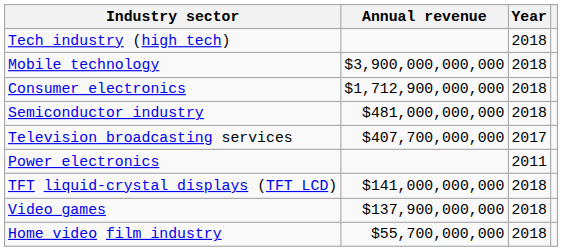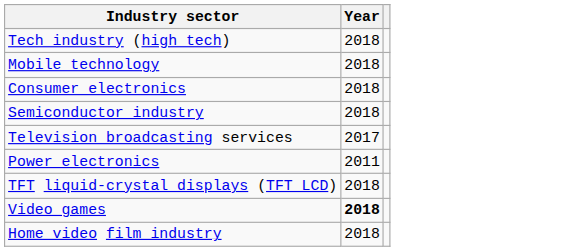- column: Annual revenue | $3,900,000,000,000 | $1,712,900,000,000 | $481,000,000,000 | $407,700,000,000 | $141,000,000,000 | $137,900,000,000 | $55,700,000,000
Video games | Year: normal -> bold
